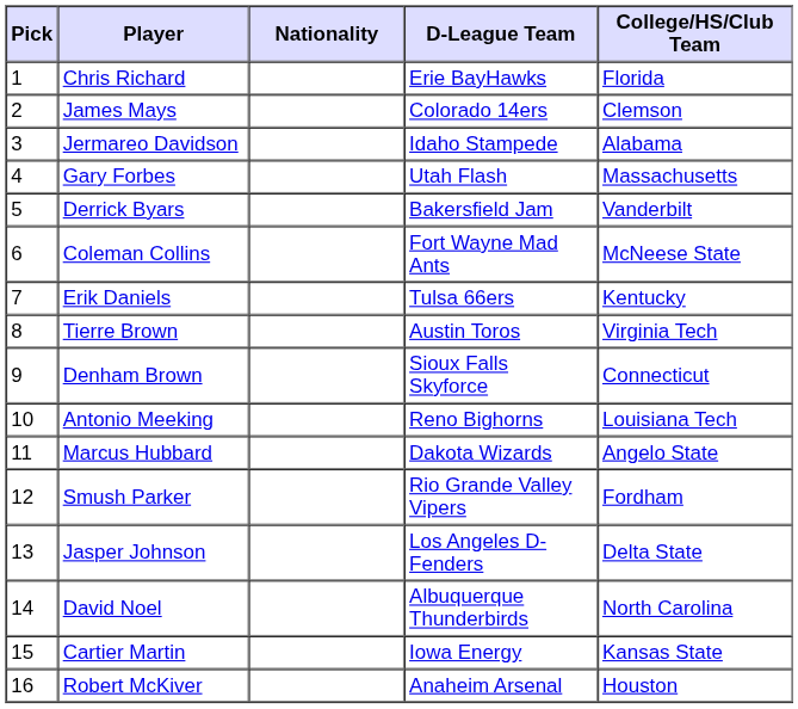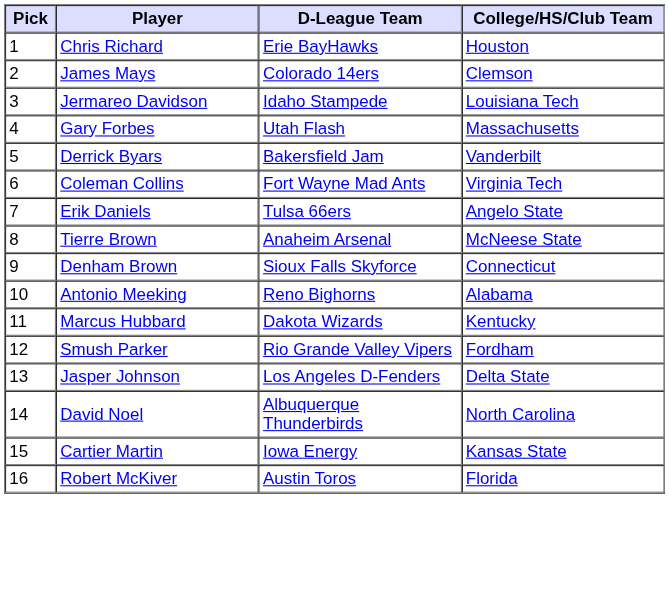- column: Nationality
Chris Richard | College/HS/Club Team: Florida -> Houston
Jermareo Davidson | College/HS/Club Team: Alabama -> Louisiana Tech
Coleman Collins | College/HS/Club Team: McNeese State -> Virginia Tech
Erik Daniels | College/HS/Club Team: Kentucky -> Angelo State
Tierre Brown | D-League Team: Austin Toros -> Anaheim Arsenal
Tierre Brown | College/HS/Club Team: Virginia Tech -> McNeese State
Antonio Meeking | College/HS/Club Team: Louisiana Tech -> Alabama
Marcus Hubbard | College/HS/Club Team: Angelo State -> Kentucky
Robert McKiver | D-League Team: Anaheim Arsenal -> Austin Toros
Robert McKiver | College/HS/Club Team: Houston -> Florida
